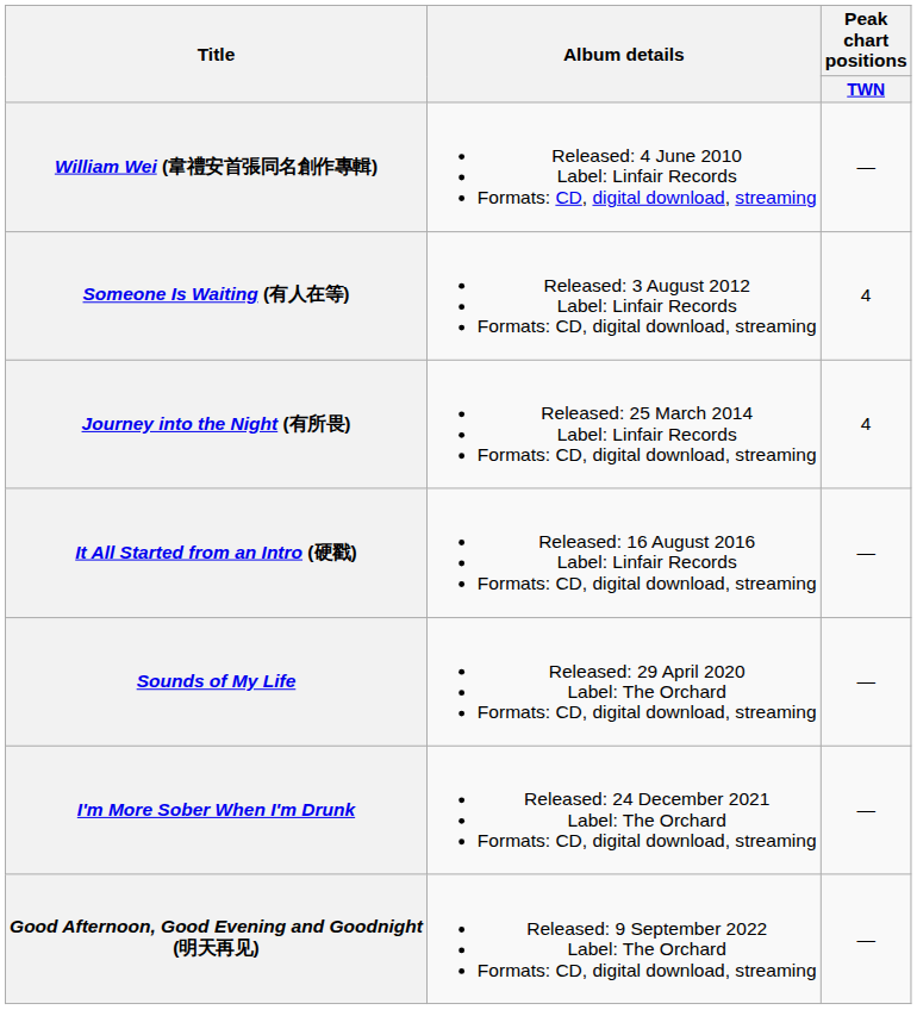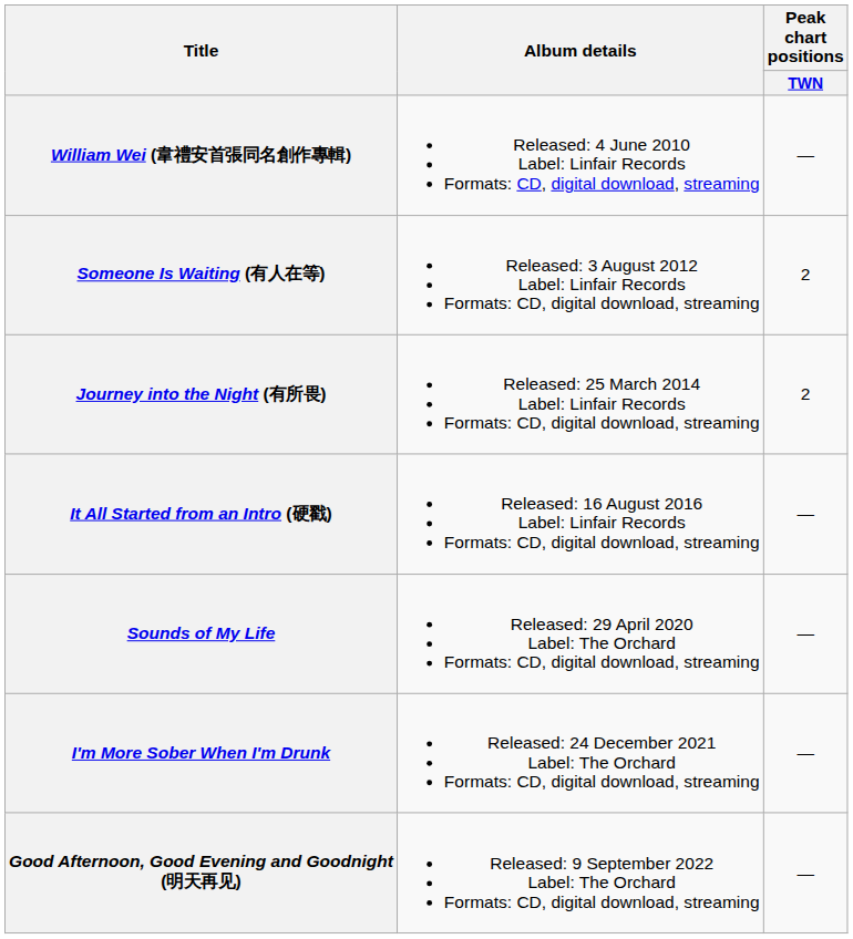Someone Is Waiting (有人在等) | Peak chart positions / TWN: 4 -> 2
Journey into the Night (有所畏) | Peak chart positions / TWN: 4 -> 2
